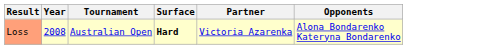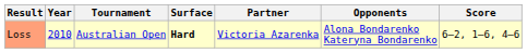+ column: Score | 6–2, 1–6, 4–6
Loss | Year: 2008 -> 2010
